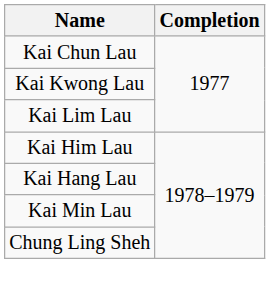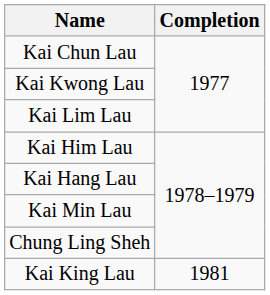+ row: Kai King Lau | 1981
